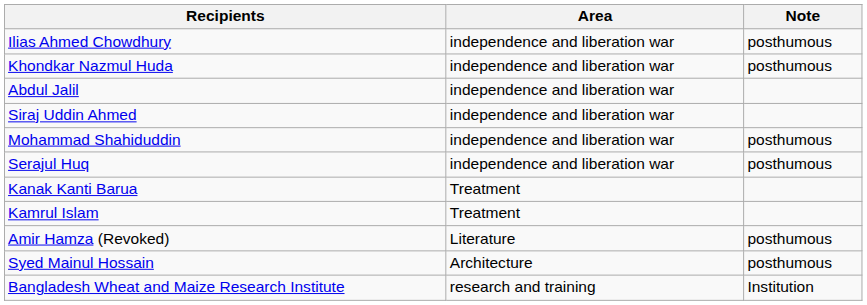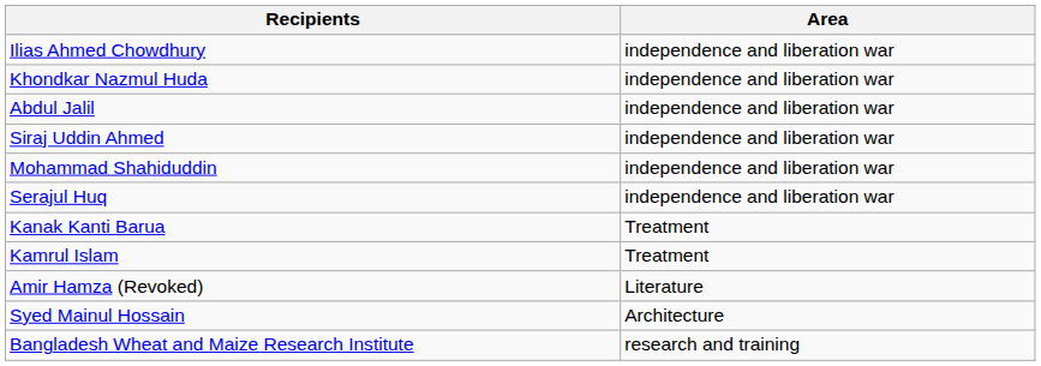- column: Note | posthumous | posthumous | posthumous | posthumous | posthumous | posthumous | Institution
